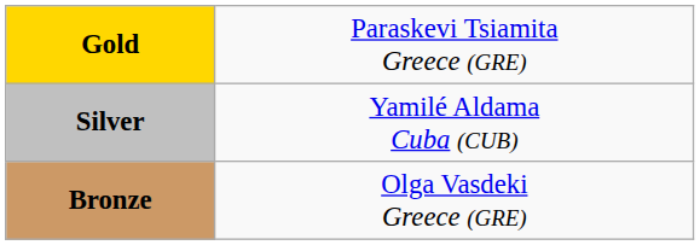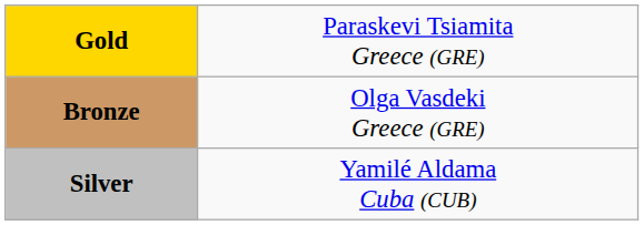rows swapped: Silver <-> Bronze
